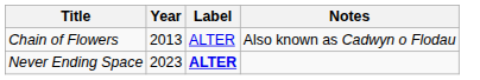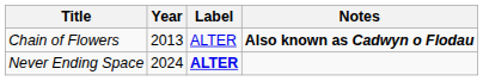Chain of Flowers | Notes: normal -> bold
Never Ending Space | Year: 2023 -> 2024
